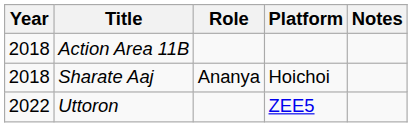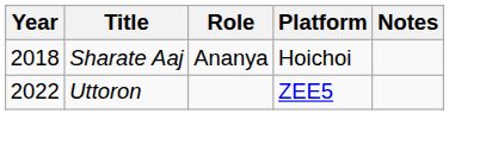- row: 2018 | Action Area 11B
